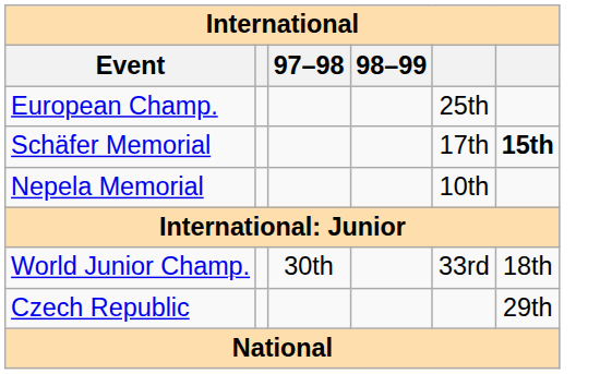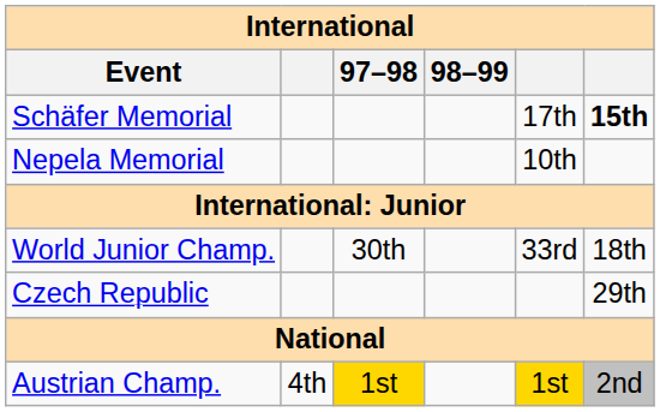- row: European Champ. | 25th
+ row: Austrian Champ. | 4th | 1st | 1st | 2nd
